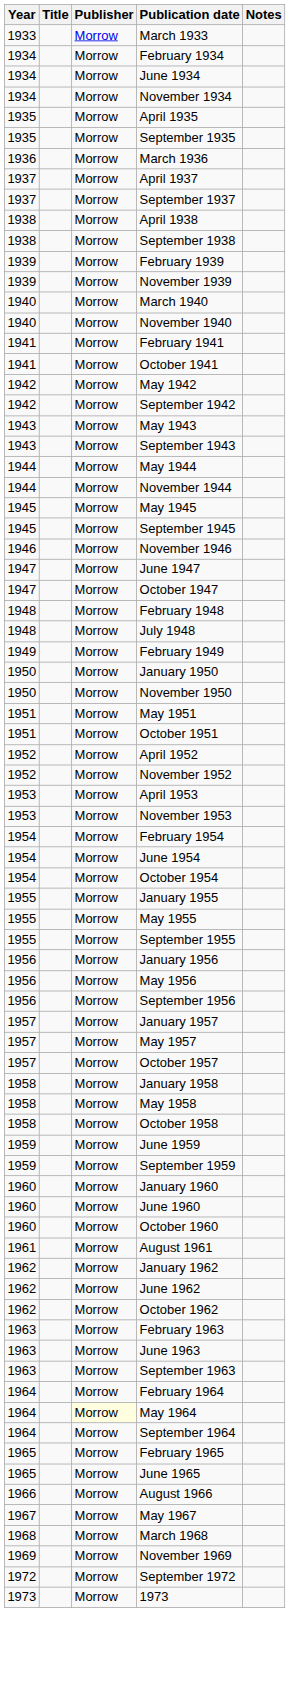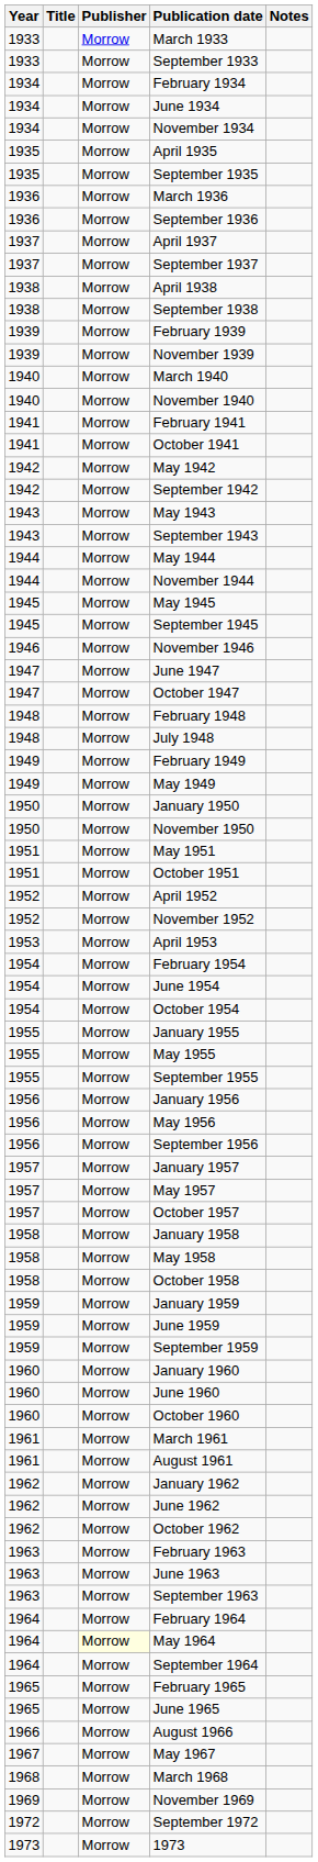+ row: 1933 | Morrow | September 1933
+ row: 1936 | Morrow | September 1936
+ row: 1949 | Morrow | May 1949
- row: 1953 | Morrow | November 1953
+ row: 1959 | Morrow | January 1959
+ row: 1961 | Morrow | March 1961
